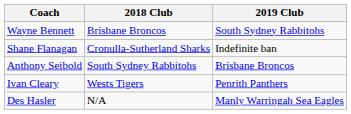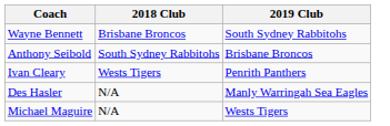- row: Shane Flanagan | Cronulla-Sutherland Sharks | Indefinite ban
+ row: Michael Maguire | N/A | Wests Tigers
